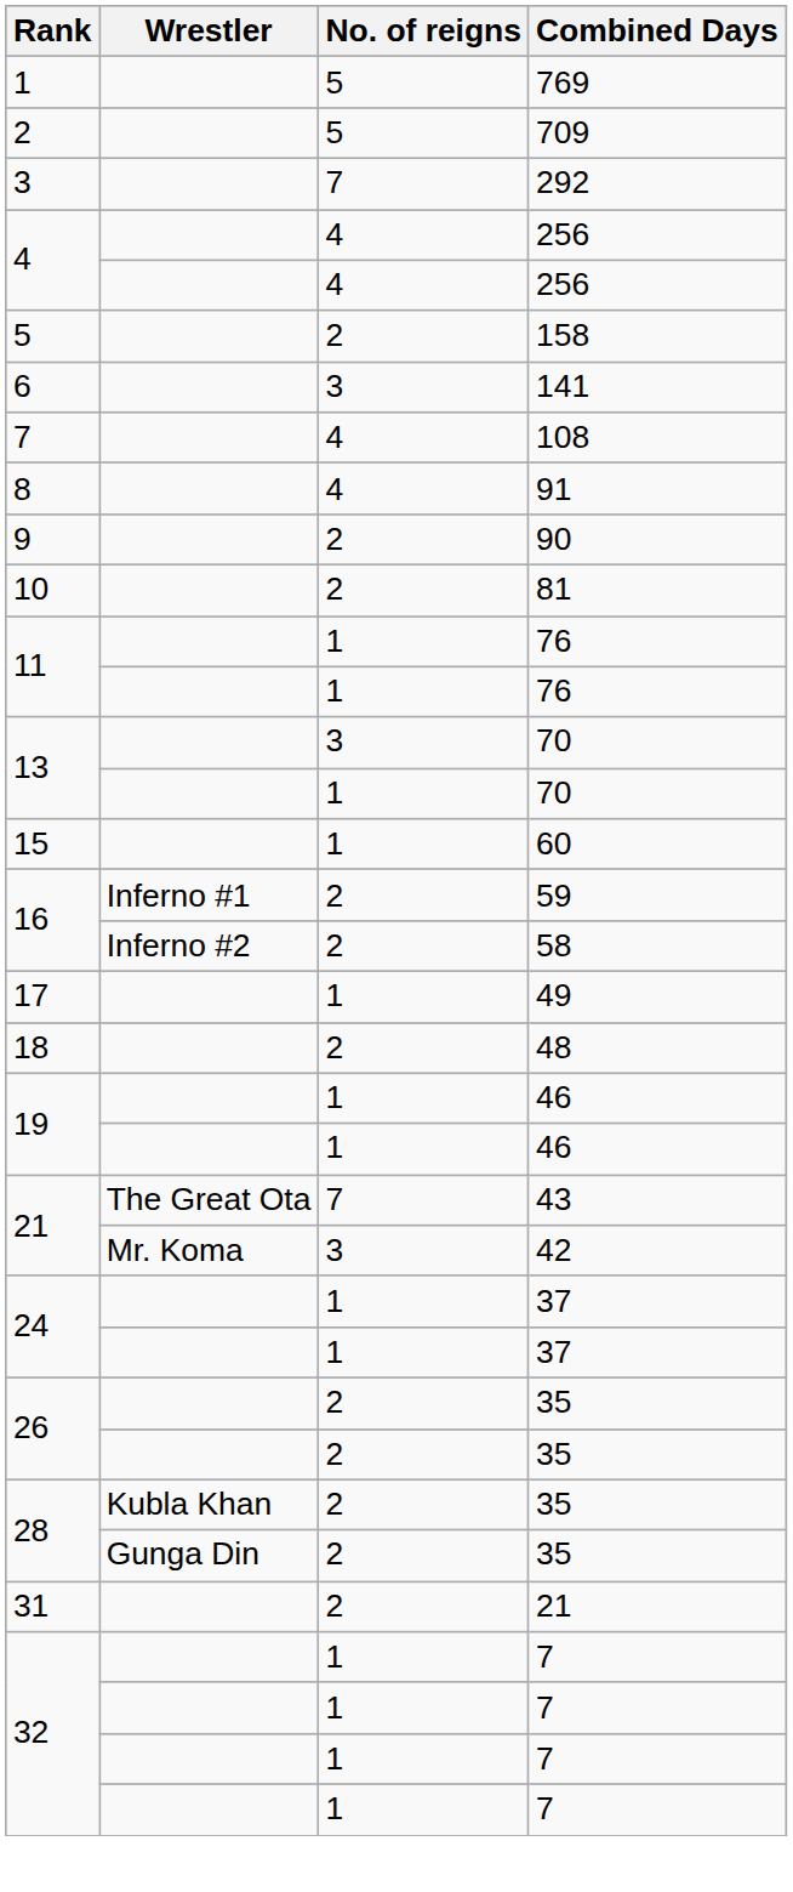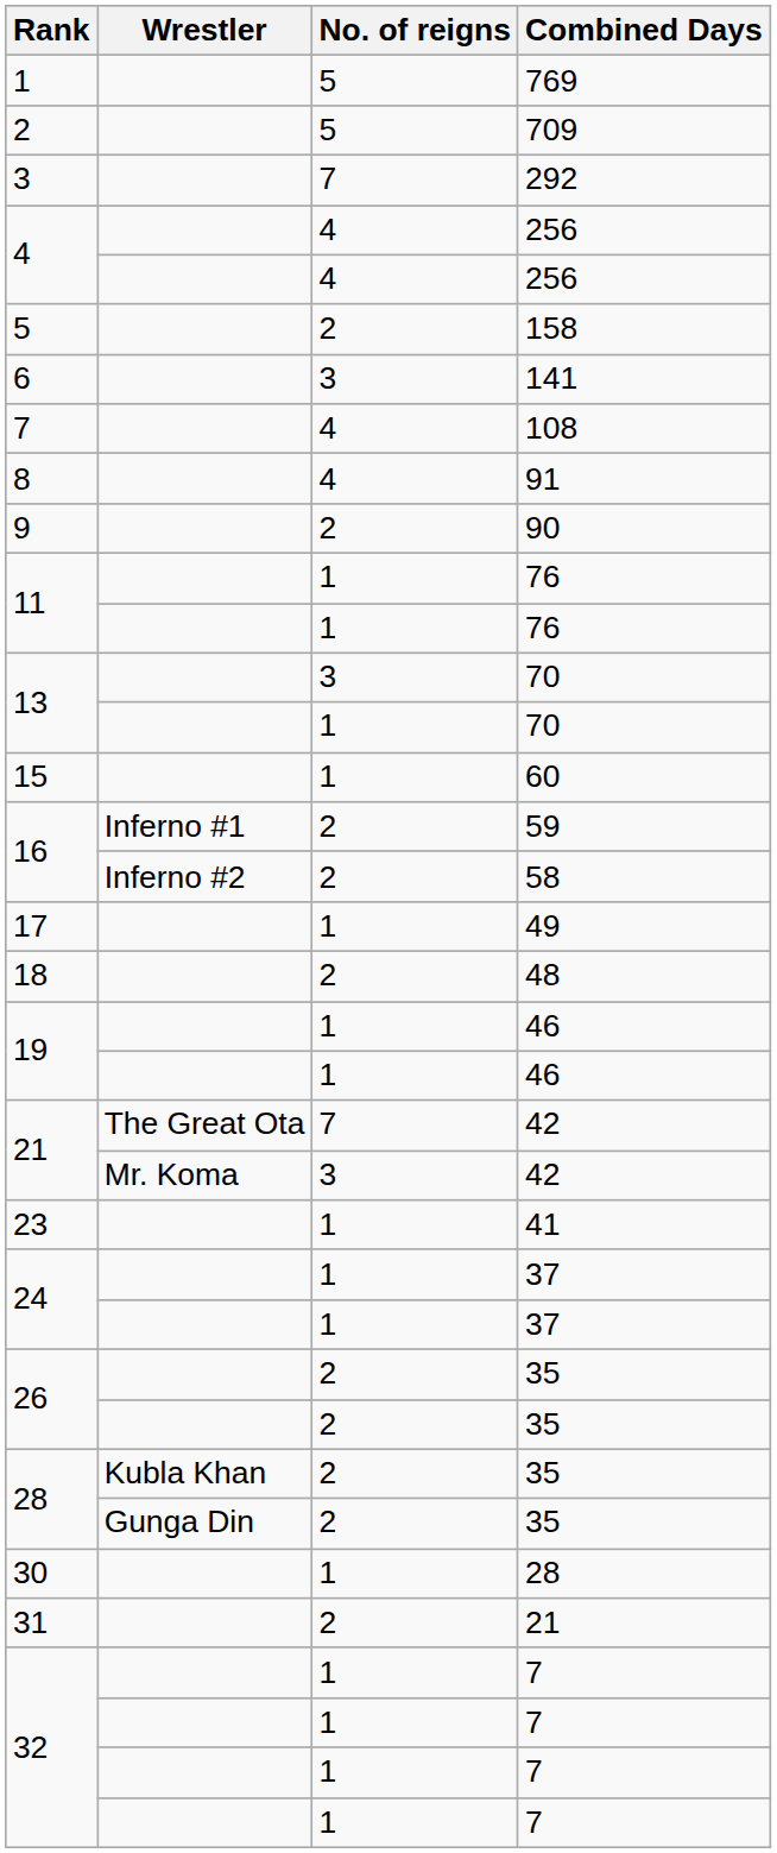- row: 10 | 2 | 81
21 / The Great Ota | Combined Days: 43 -> 42
+ row: 23 | 1 | 41
+ row: 30 | 1 | 28
